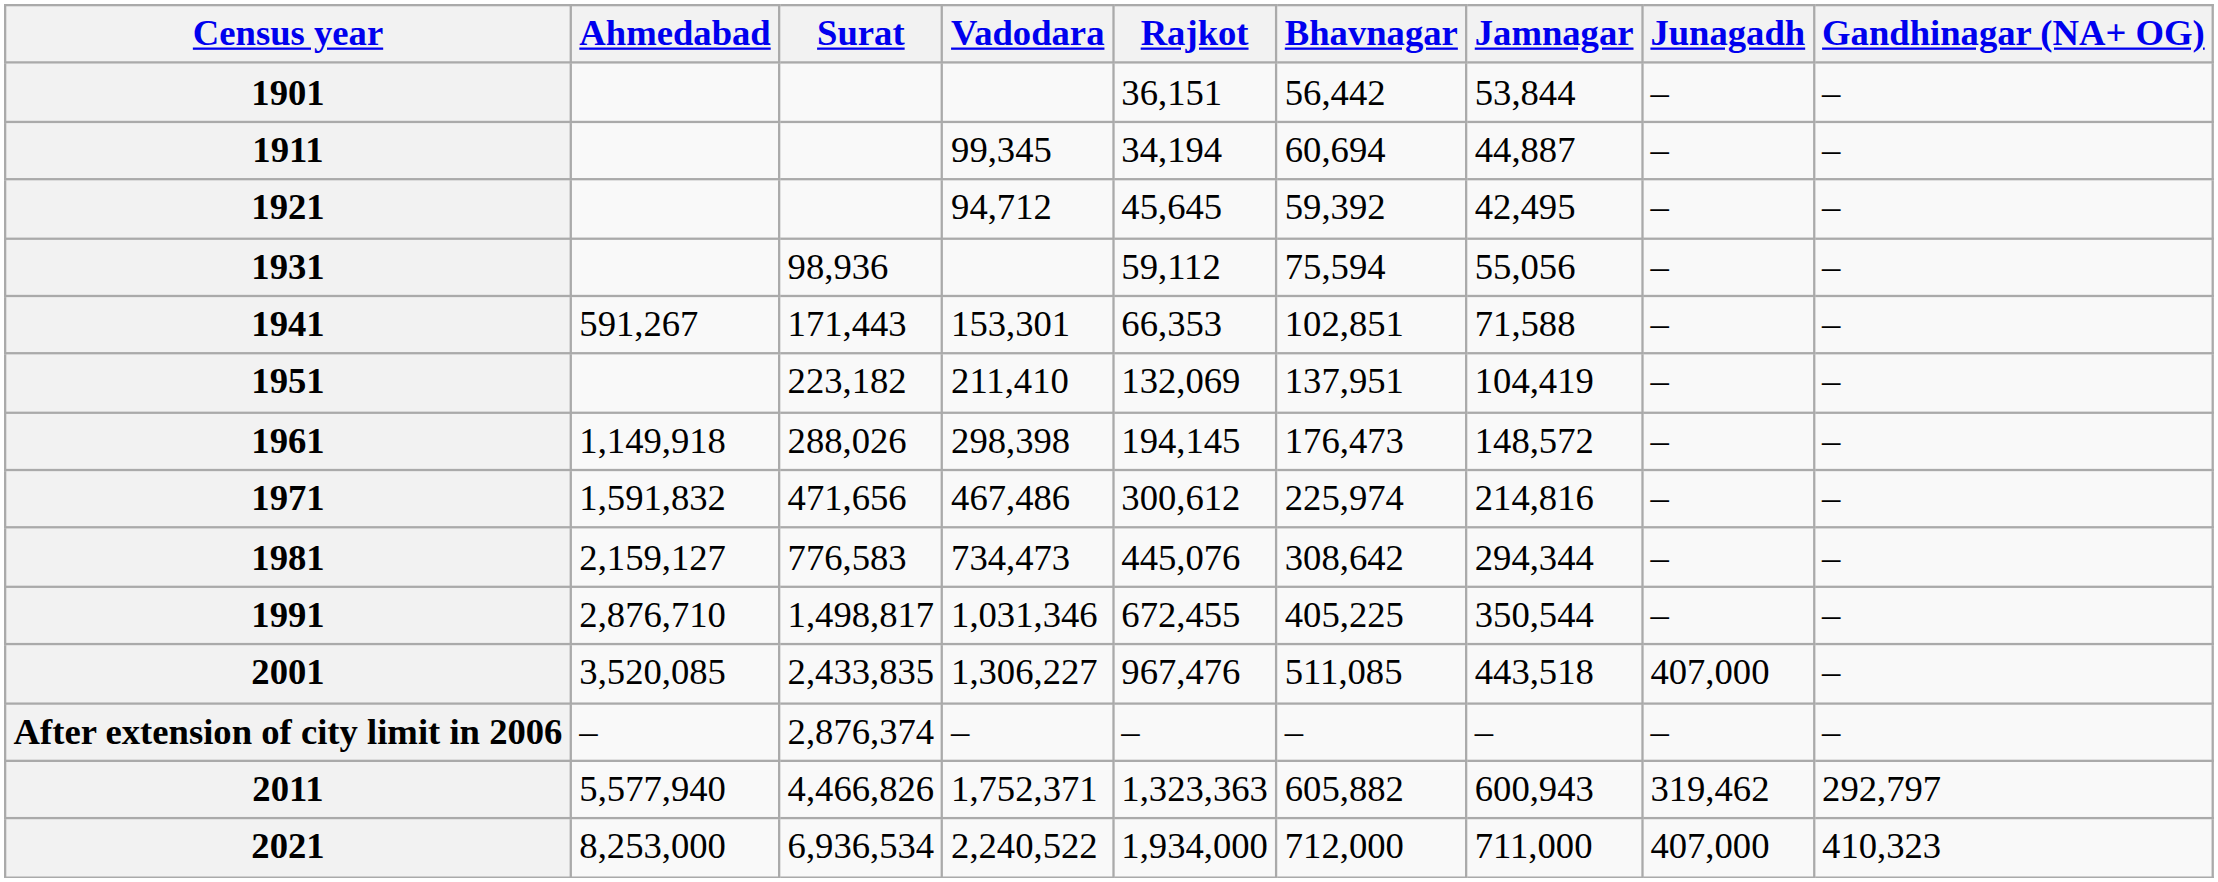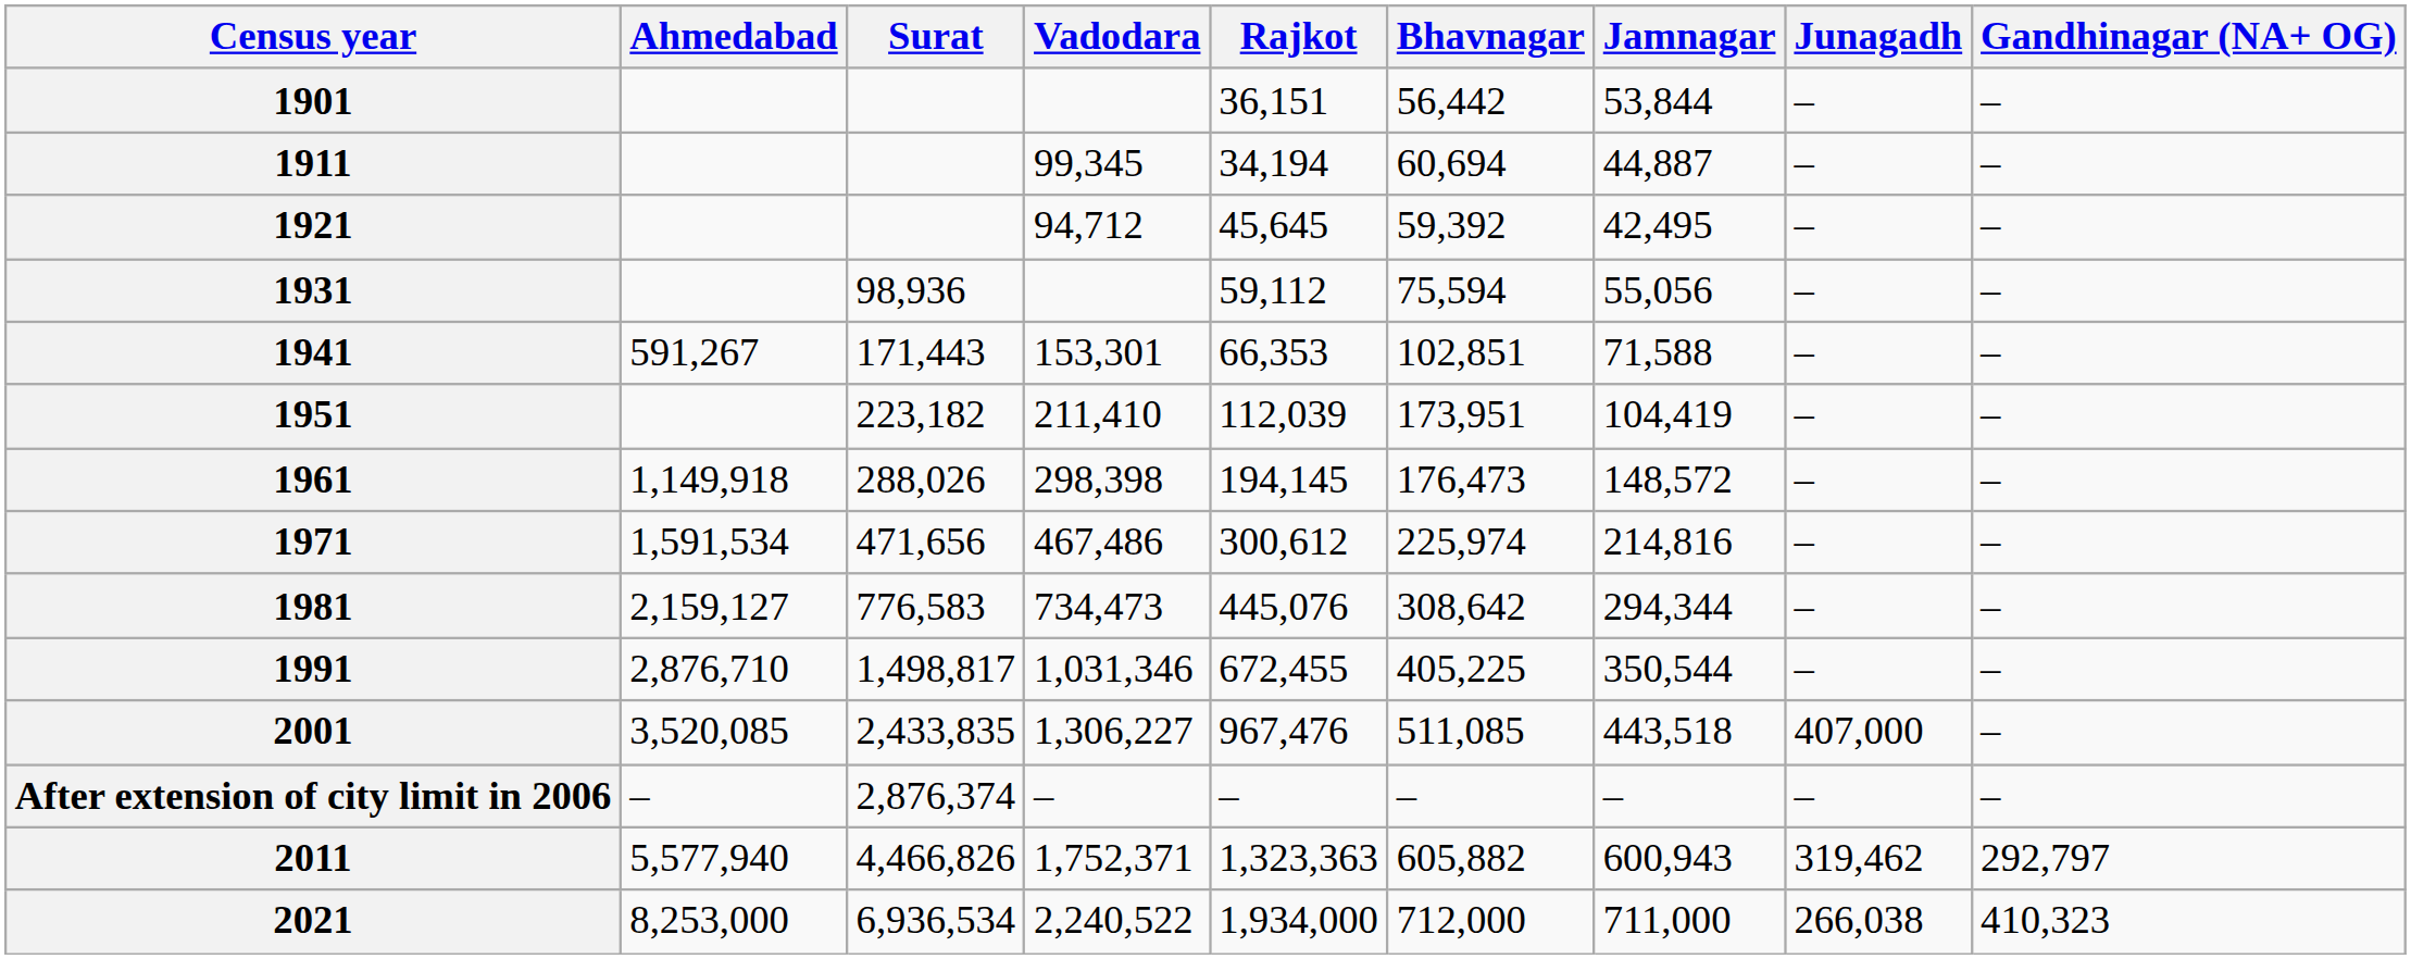1951 | Rajkot: 132,069 -> 112,039
1951 | Bhavnagar: 137,951 -> 173,951
1971 | Ahmedabad: 1,591,832 -> 1,591,534
2021 | Junagadh: 407,000 -> 266,038
